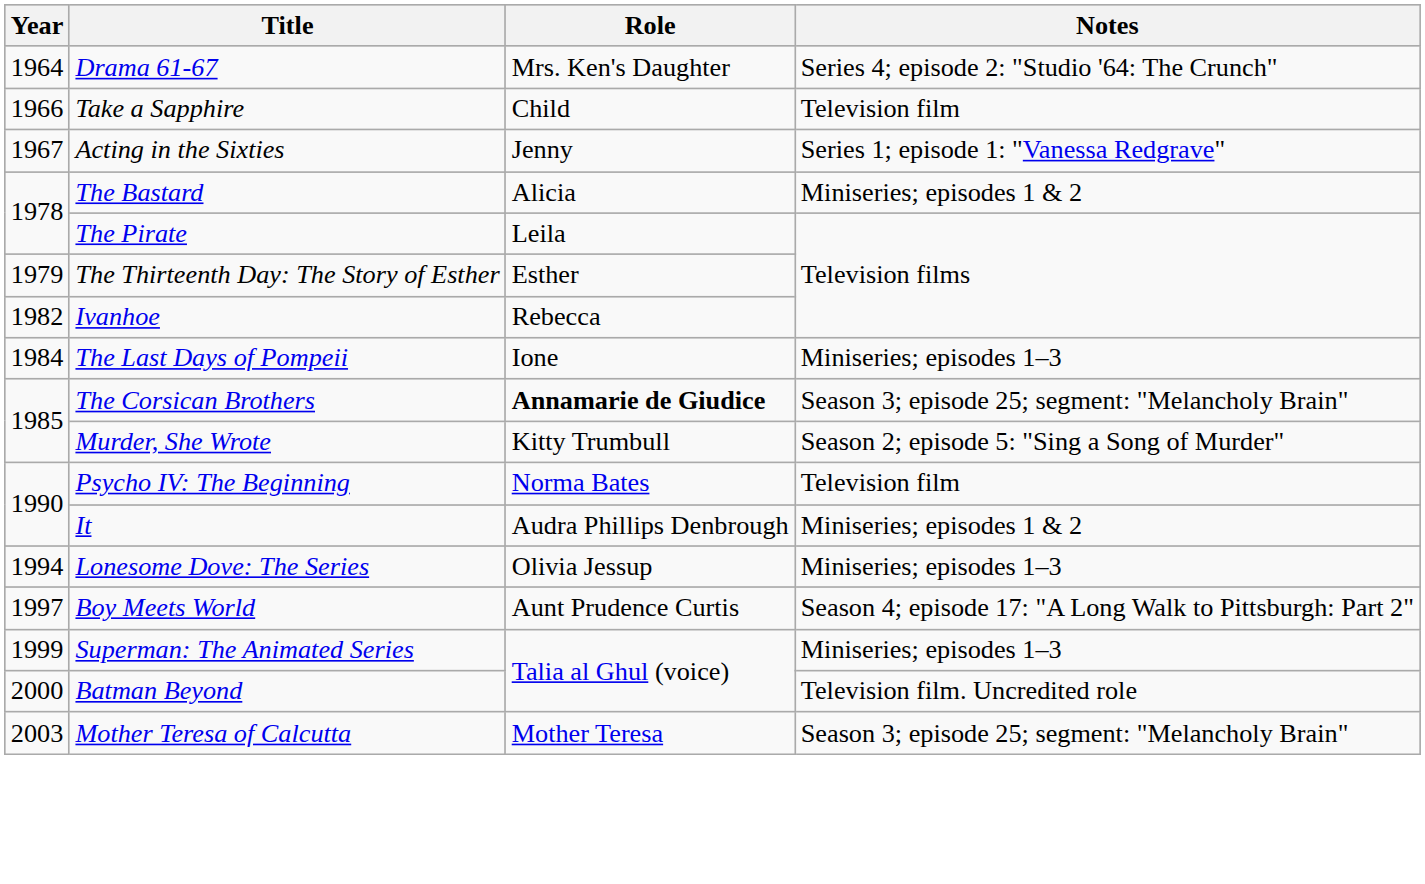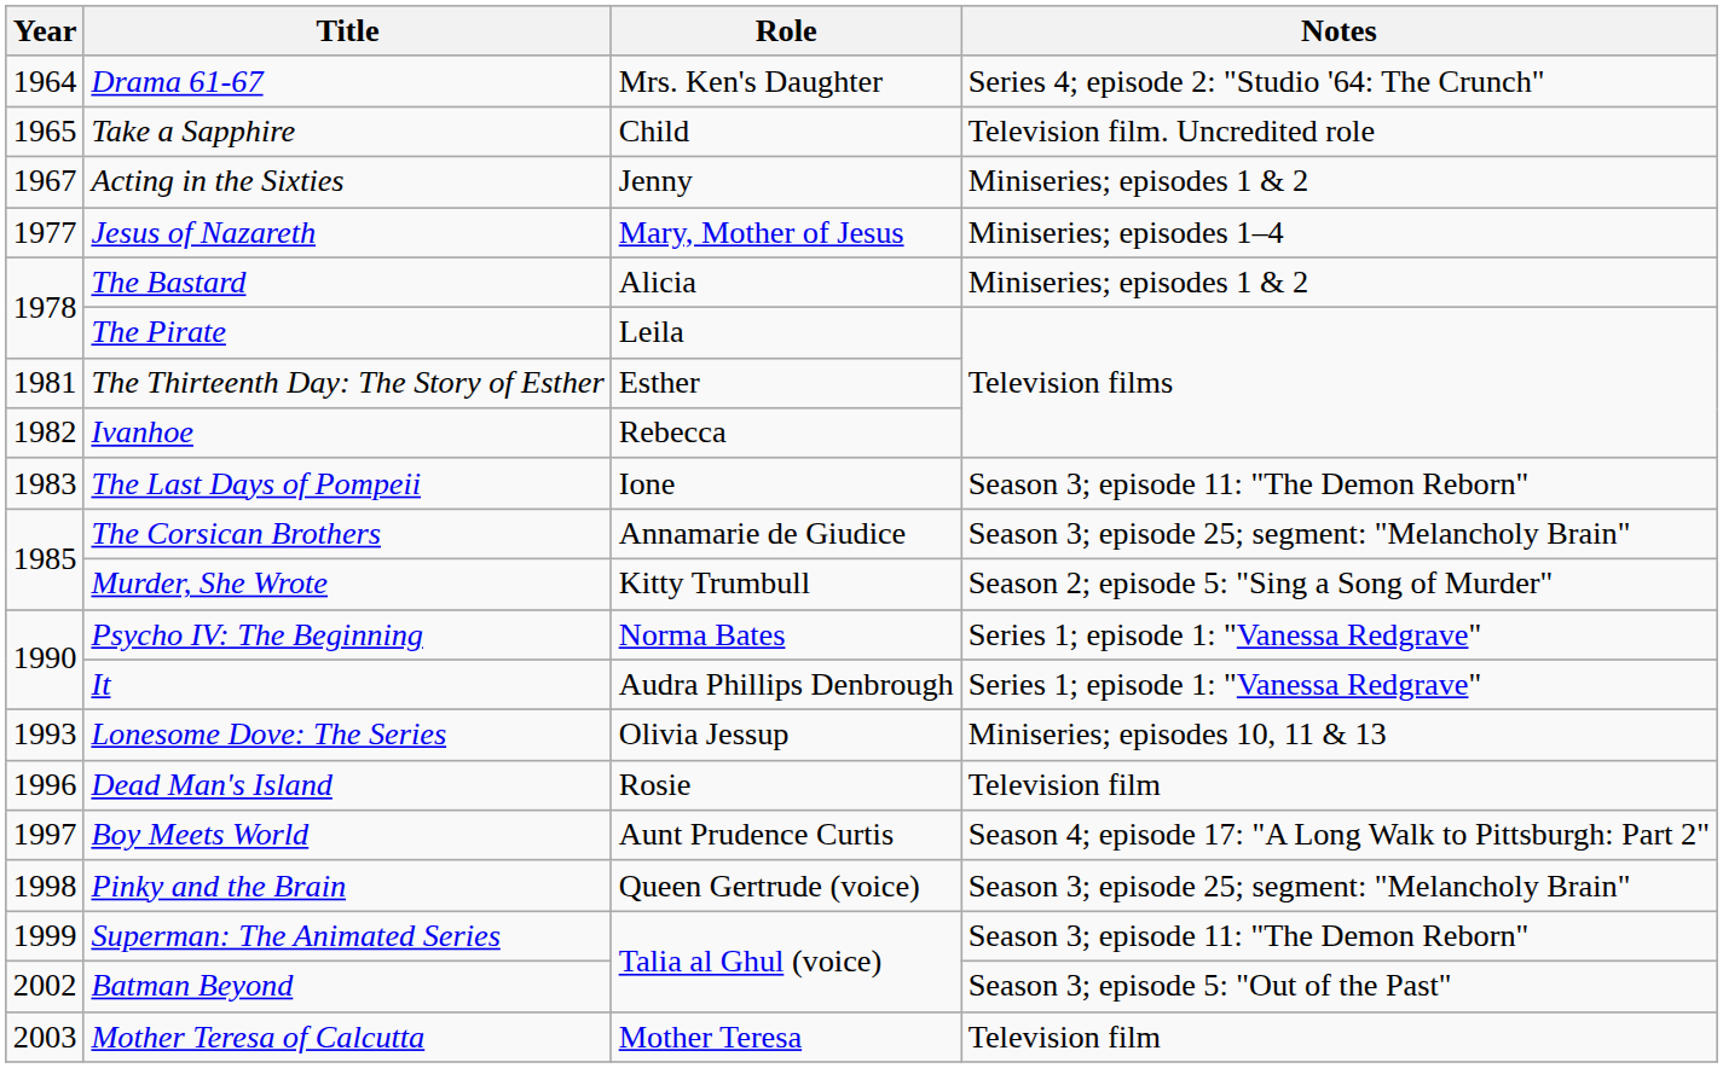Take a Sapphire | Year: 1966 -> 1965
Take a Sapphire | Notes: Television film -> Television film. Uncredited role
Acting in the Sixties | Notes: Series 1; episode 1: "Vanessa Redgrave" -> Miniseries; episodes 1 & 2
+ row: 1977 | Jesus of Nazareth | Mary, Mother of Jesus | Miniseries; episodes 1–4
The Thirteenth Day: The Story of Esther | Year: 1979 -> 1981
The Last Days of Pompeii | Year: 1984 -> 1983
The Last Days of Pompeii | Notes: Miniseries; episodes 1–3 -> Season 3; episode 11: "The Demon Reborn"
The Corsican Brothers | Role: bold -> normal
Psycho IV: The Beginning | Notes: Television film -> Series 1; episode 1: "Vanessa Redgrave"
It | Notes: Miniseries; episodes 1 & 2 -> Series 1; episode 1: "Vanessa Redgrave"
Lonesome Dove: The Series | Year: 1994 -> 1993
Lonesome Dove: The Series | Notes: Miniseries; episodes 1–3 -> Miniseries; episodes 10, 11 & 13
+ row: 1996 | Dead Man's Island | Rosie | Television film
+ row: 1998 | Pinky and the Brain | Queen Gertrude (voice) | Season 3; episode 25; segment: "Melancholy Brain"
Superman: The Animated Series | Notes: Miniseries; episodes 1–3 -> Season 3; episode 11: "The Demon Reborn"
Batman Beyond | Year: 2000 -> 2002
Batman Beyond | Notes: Television film. Uncredited role -> Season 3; episode 5: "Out of the Past"
Mother Teresa of Calcutta | Notes: Season 3; episode 25; segment: "Melancholy Brain" -> Television film
